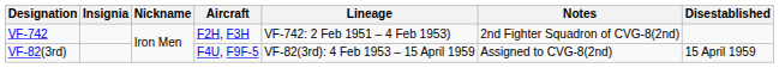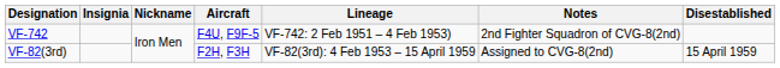VF-742 | Aircraft: F2H, F3H -> F4U, F9F-5
VF-82(3rd) | Aircraft: F4U, F9F-5 -> F2H, F3H
